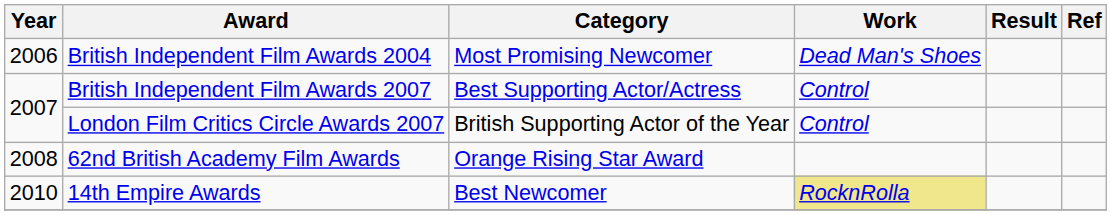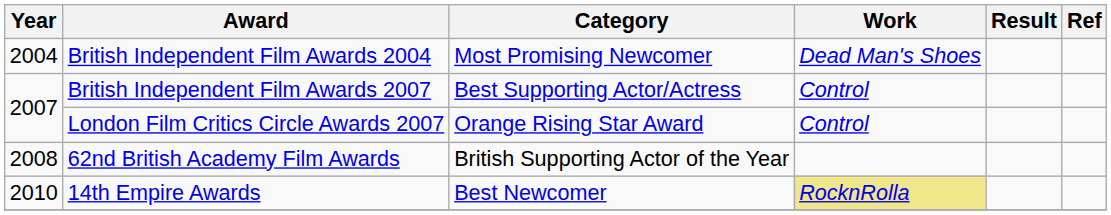British Independent Film Awards 2004 | Year: 2006 -> 2004
London Film Critics Circle Awards 2007 | Category: British Supporting Actor of the Year -> Orange Rising Star Award
62nd British Academy Film Awards | Category: Orange Rising Star Award -> British Supporting Actor of the Year
